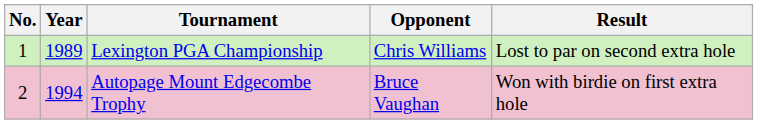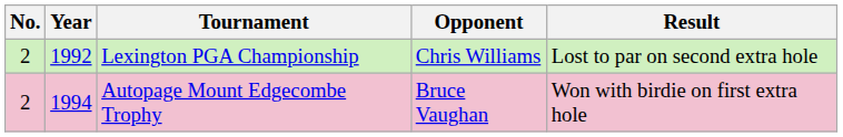Lexington PGA Championship | No.: 1 -> 2
Lexington PGA Championship | Year: 1989 -> 1992
